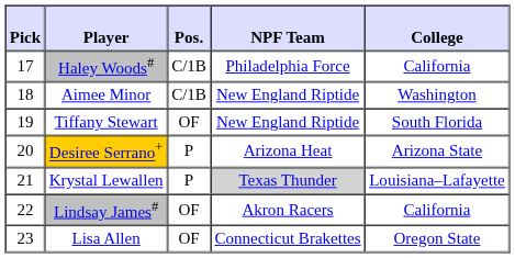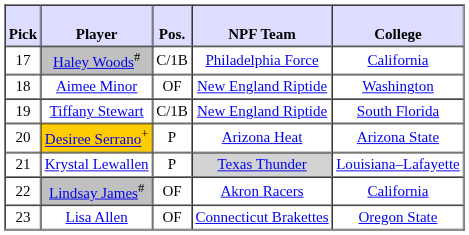Aimee Minor | Pos.: C/1B -> OF
Tiffany Stewart | Pos.: OF -> C/1B
